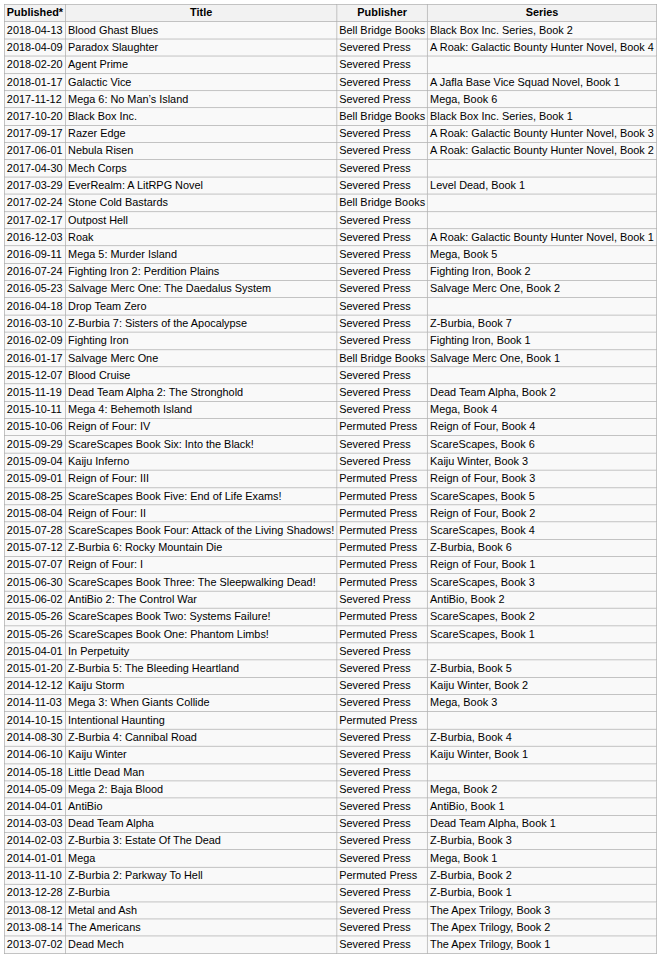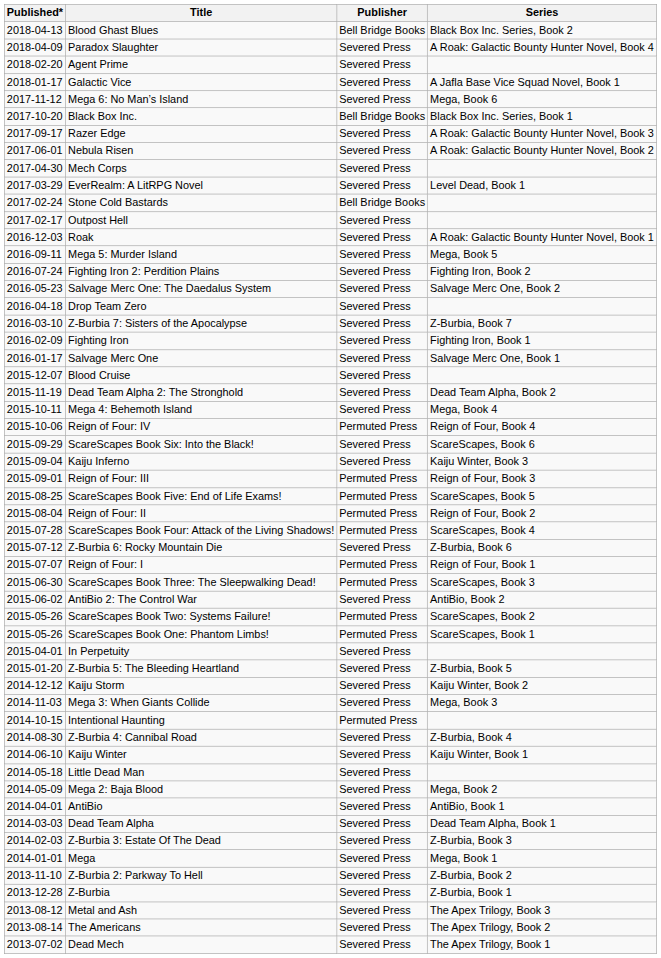Salvage Merc One | Publisher: Bell Bridge Books -> Severed Press
Z-Burbia 6: Rocky Mountain Die | Publisher: Permuted Press -> Severed Press
Z-Burbia 2: Parkway To Hell | Publisher: Permuted Press -> Severed Press
